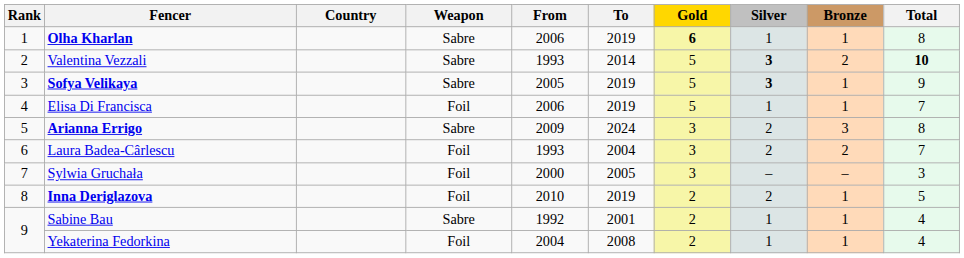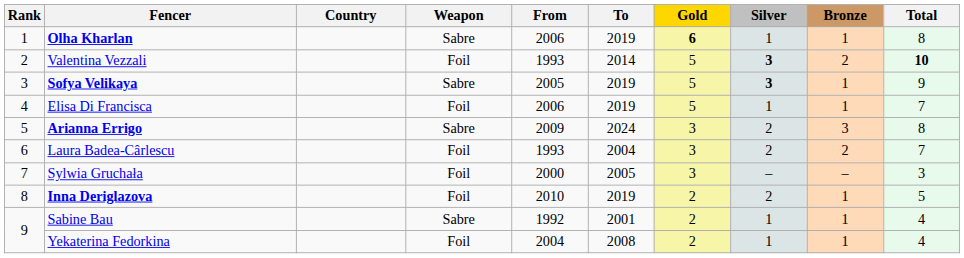Valentina Vezzali | Weapon: Sabre -> Foil
